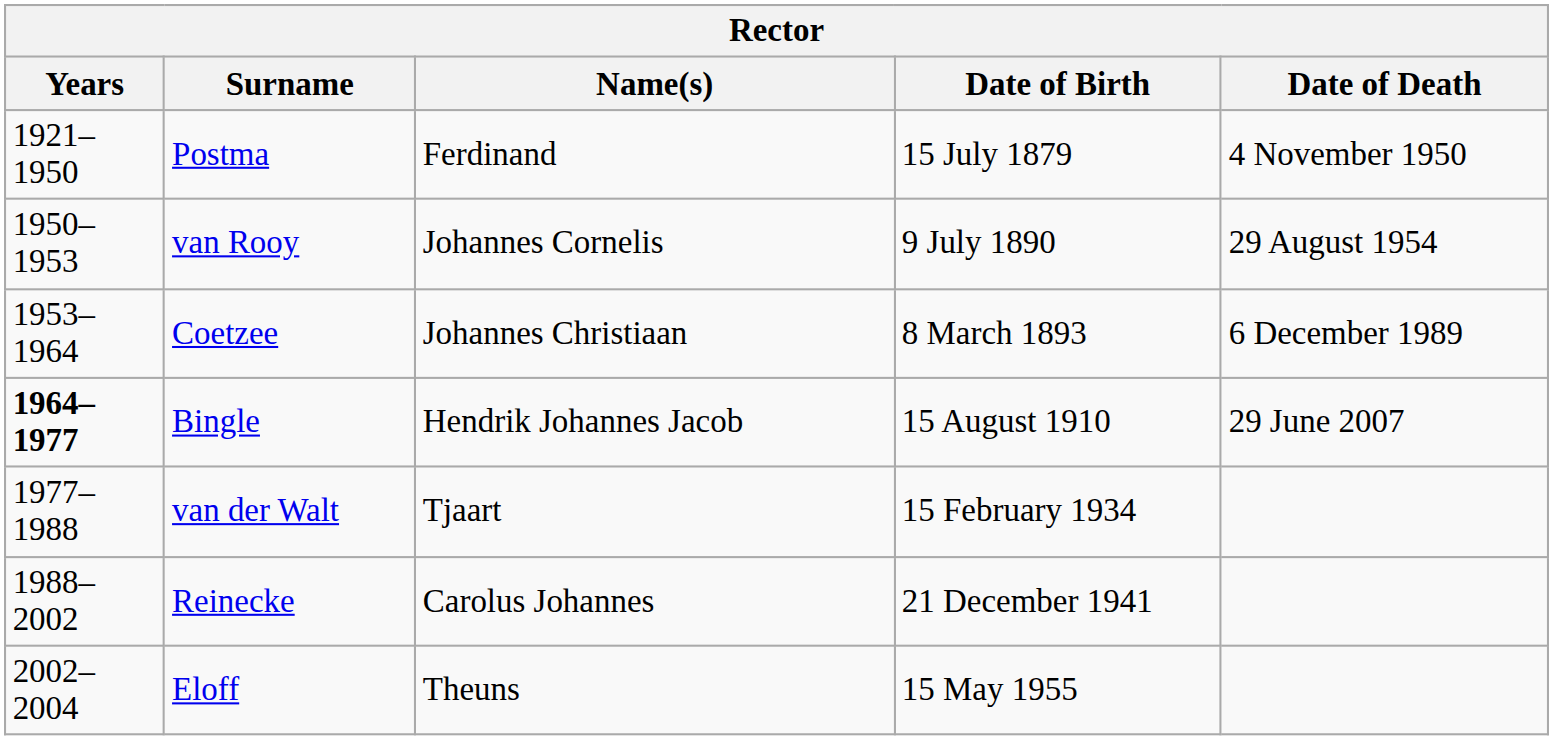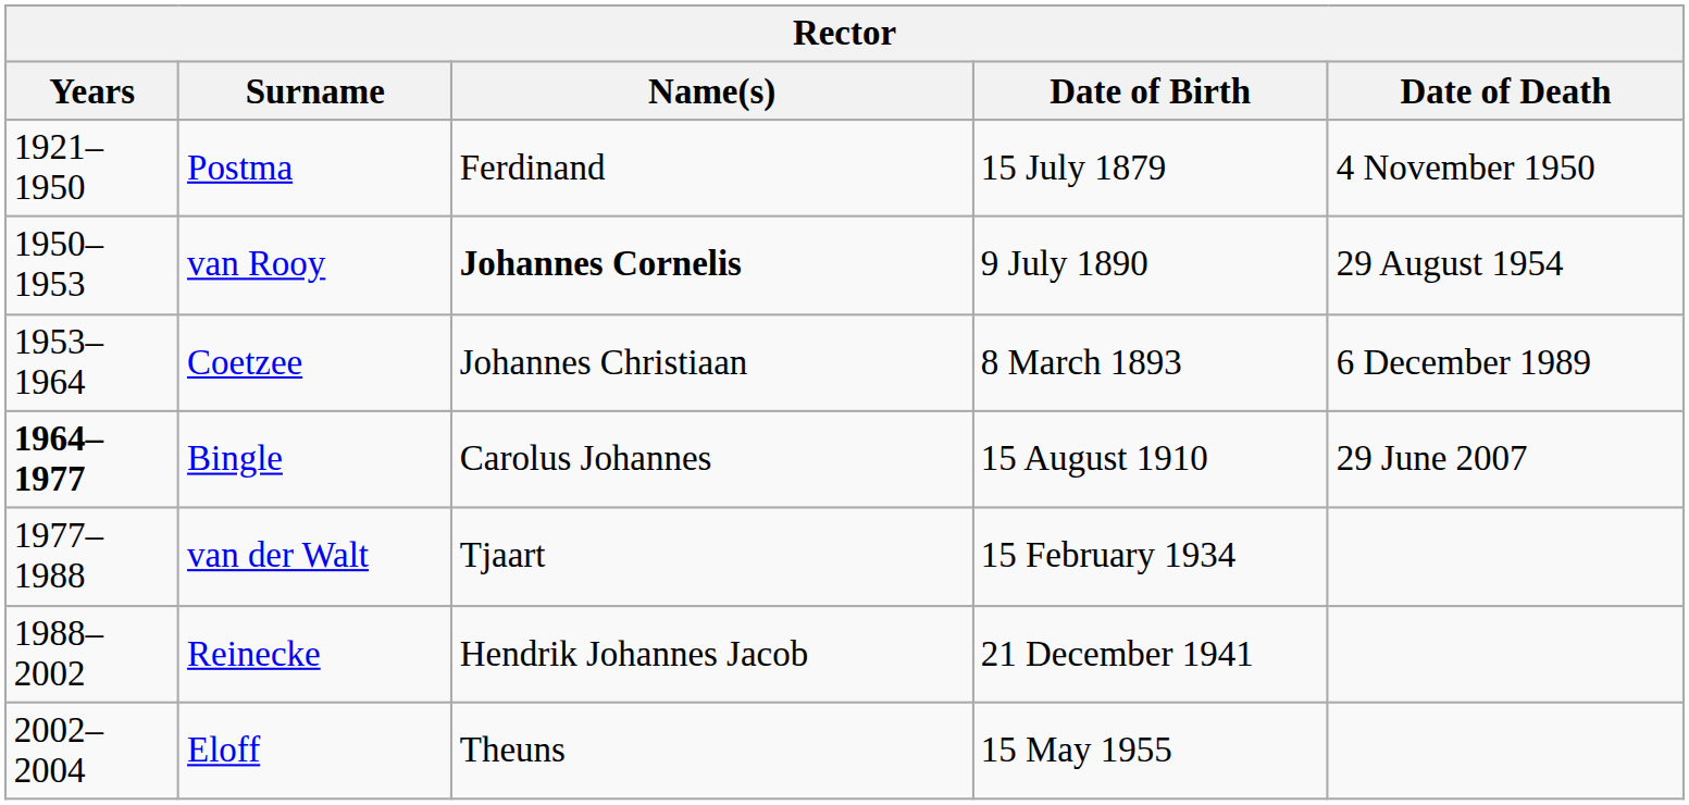van Rooy | Name(s): normal -> bold
Bingle | Name(s): Hendrik Johannes Jacob -> Carolus Johannes
Reinecke | Name(s): Carolus Johannes -> Hendrik Johannes Jacob
